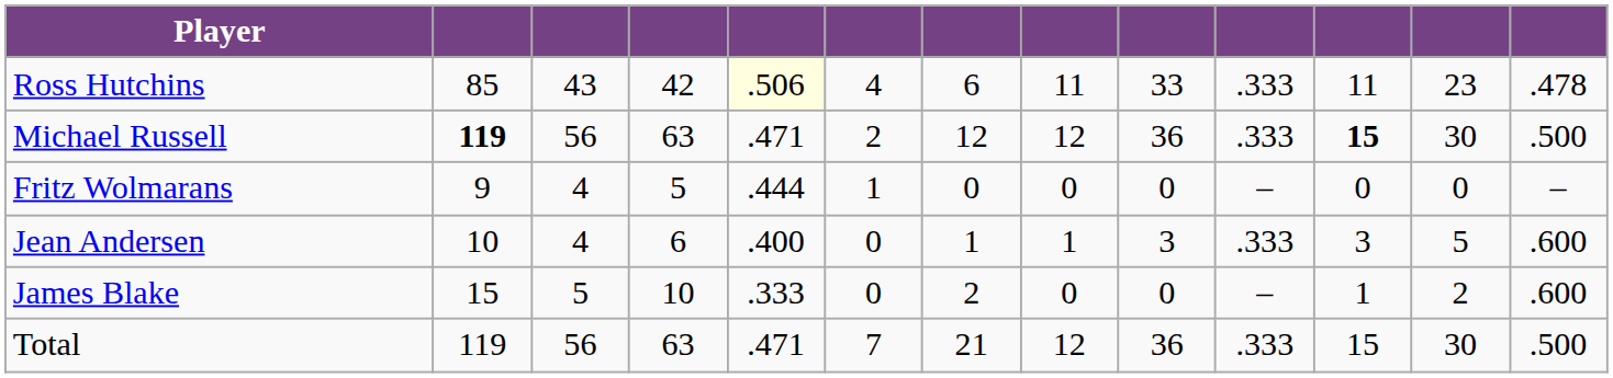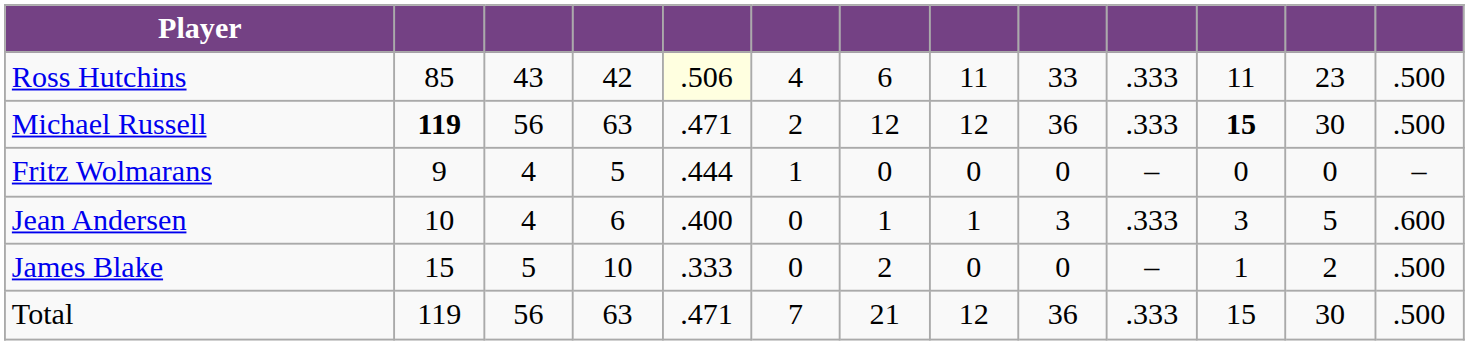Ross Hutchins | column 13: .478 -> .500
James Blake | column 13: .600 -> .500
